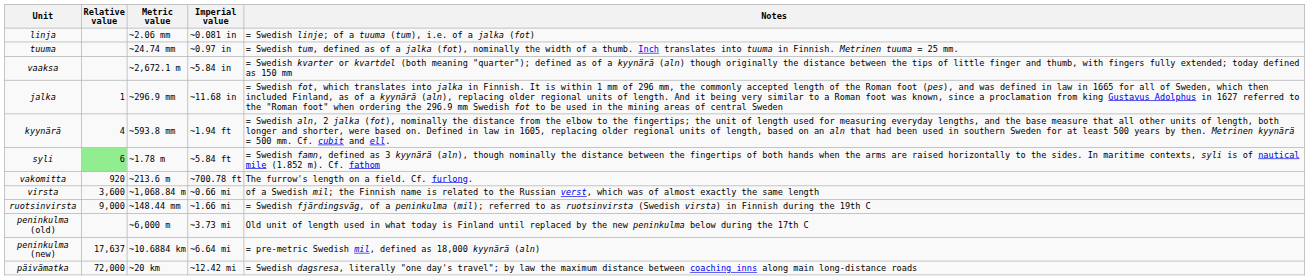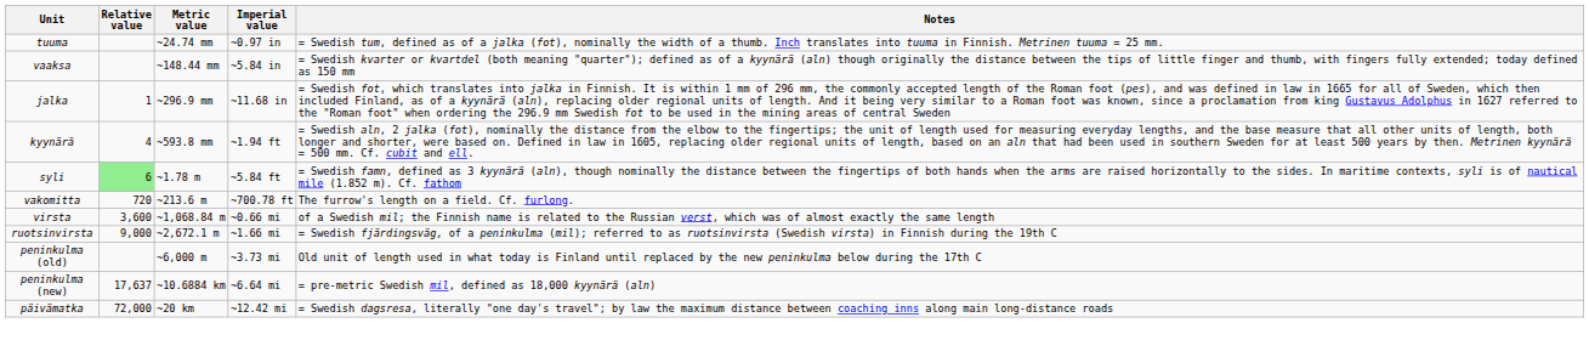- row: linja | ~2.06 mm | ~0.081 in | = Swedish linje; of a tuuma (tum), i.e. of a jalka (fot)
vaaksa | Metric value: ~2,672.1 m -> ~148.44 mm
vakomitta | Relative value: 920 -> 720
ruotsinvirsta | Metric value: ~148.44 mm -> ~2,672.1 m
